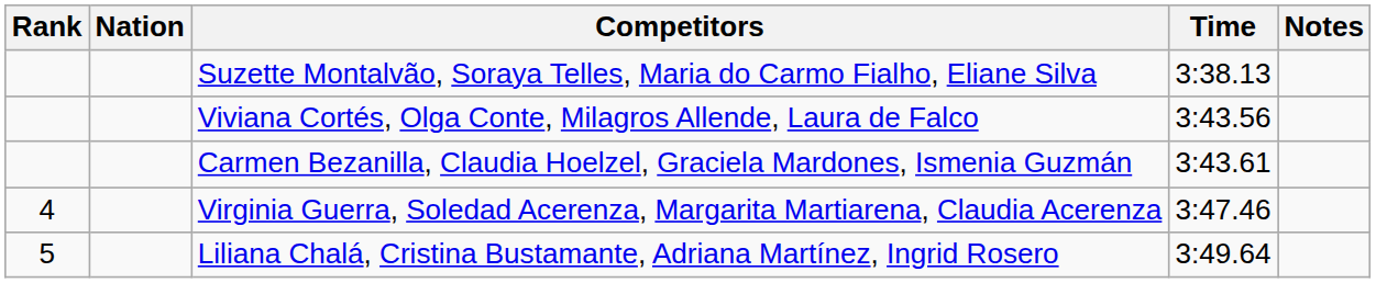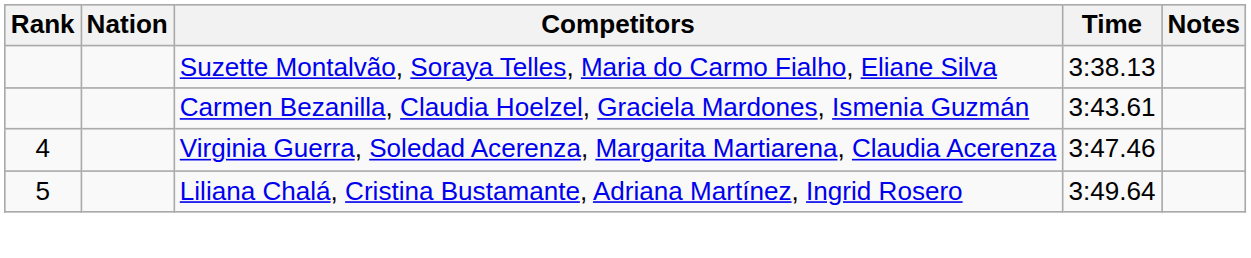- row: Viviana Cortés, Olga Conte, Milagros Allende, Laura de Falco | 3:43.56
